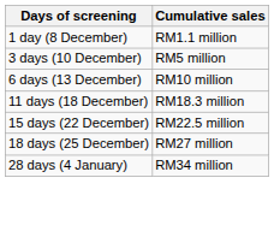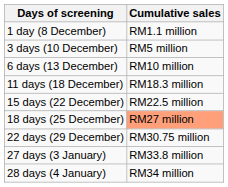18 days (25 December) | Cumulative sales: no background -> lightsalmon background
+ row: 22 days (29 December) | RM30.75 million
+ row: 27 days (3 January) | RM33.8 million
